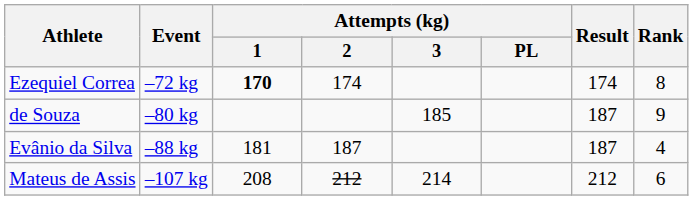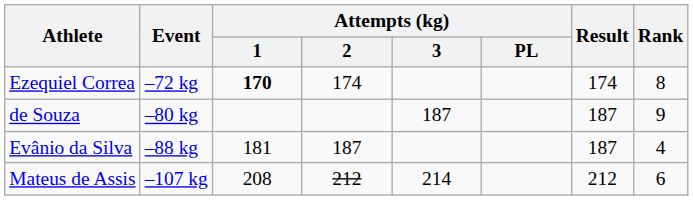de Souza | Attempts (kg) / 3: 185 -> 187
